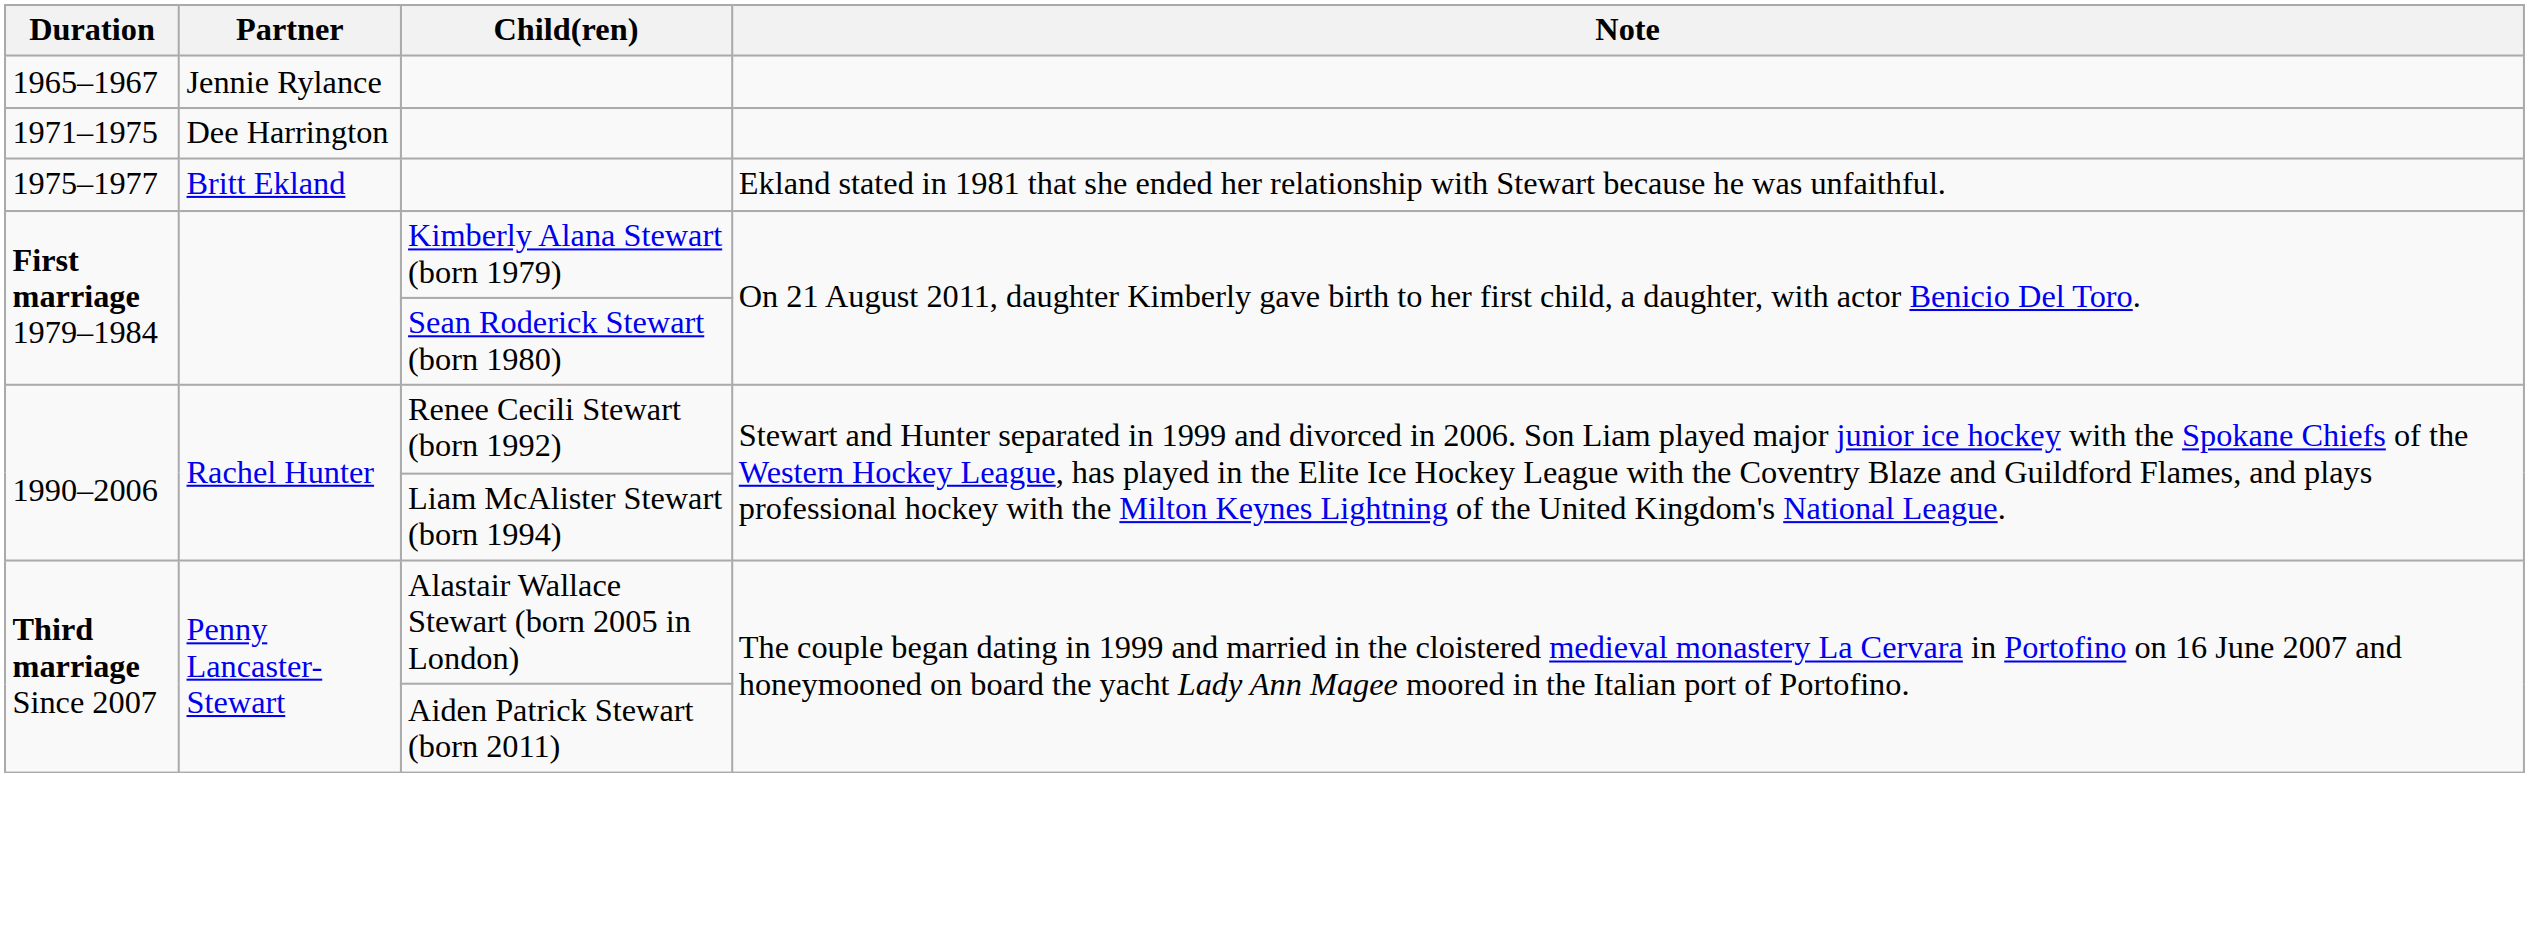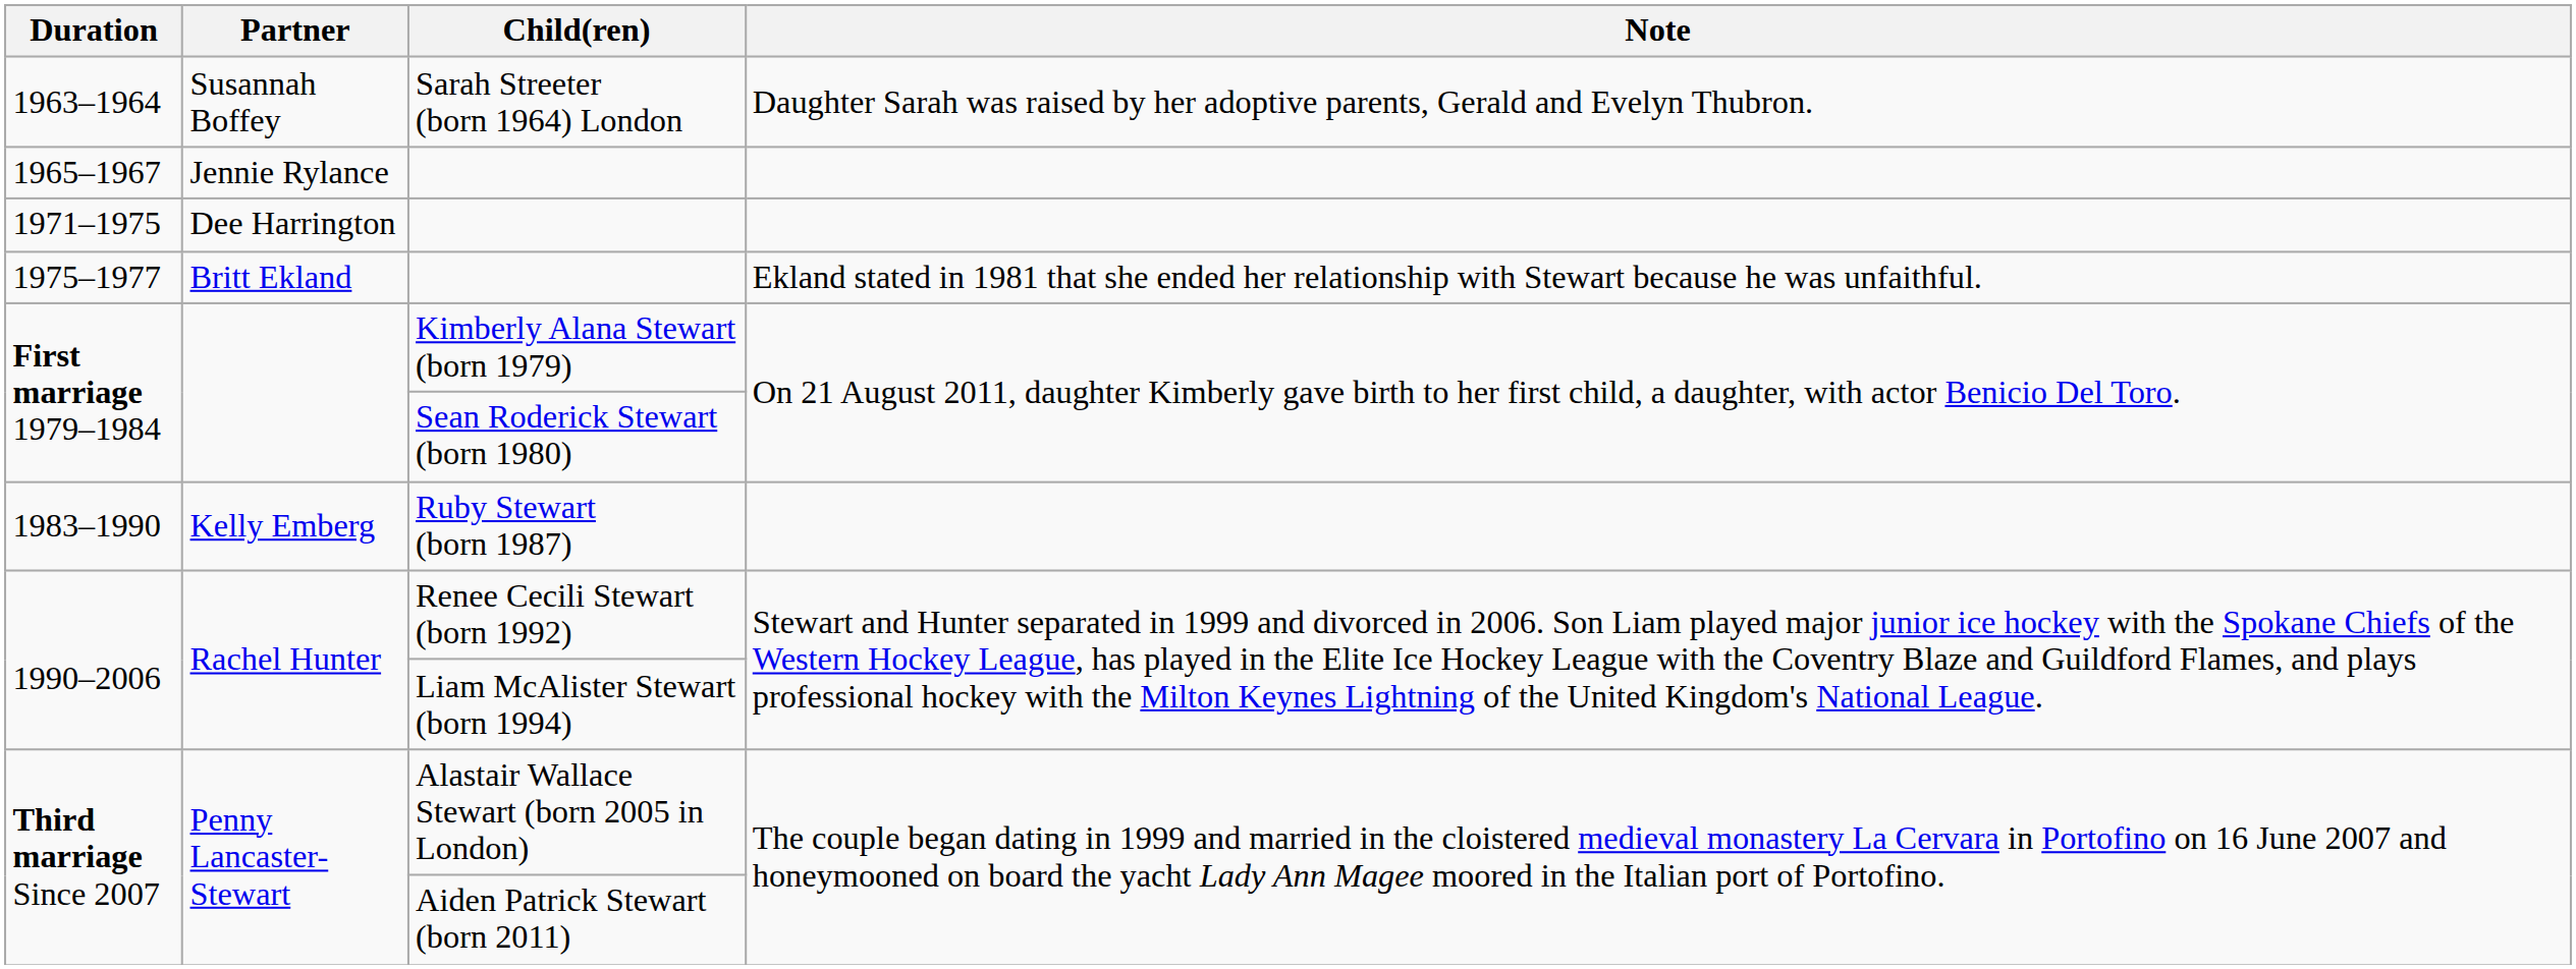+ row: 1963–1964 | Susannah Boffey | Sarah Streeter (born 1964) London | Daughter Sarah was raised by her adoptive parents, Gerald and Evelyn Thubron.
+ row: 1983–1990 | Kelly Emberg | Ruby Stewart (born 1987)
